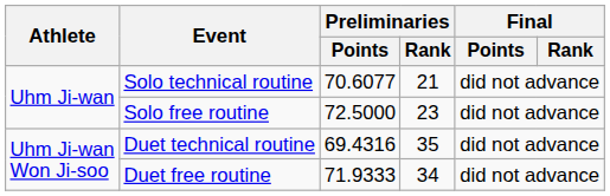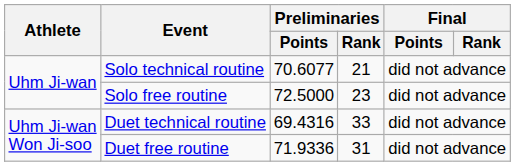Duet technical routine | Preliminaries / Rank: 35 -> 33
Duet free routine | Preliminaries / Points: 71.9333 -> 71.9336
Duet free routine | Preliminaries / Rank: 34 -> 31
